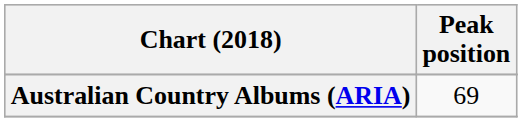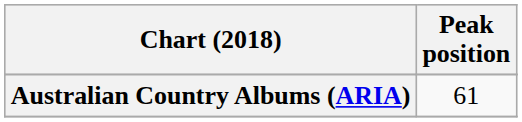Australian Country Albums (ARIA) | Peak position: 69 -> 61
